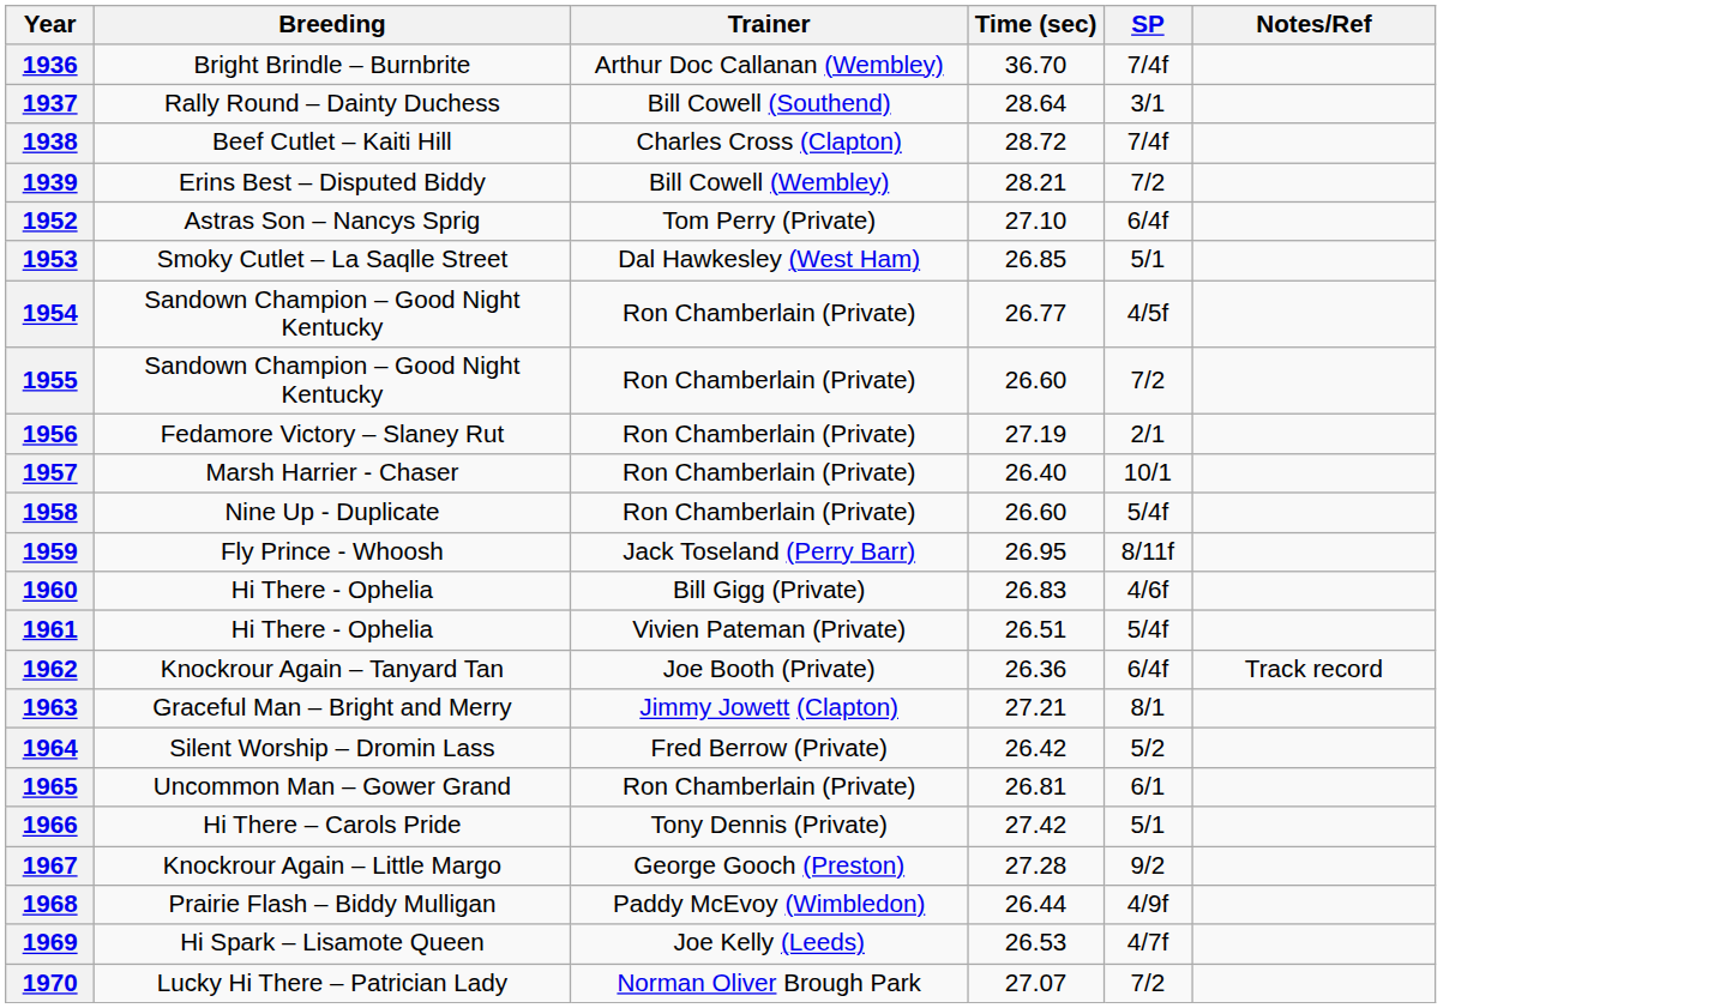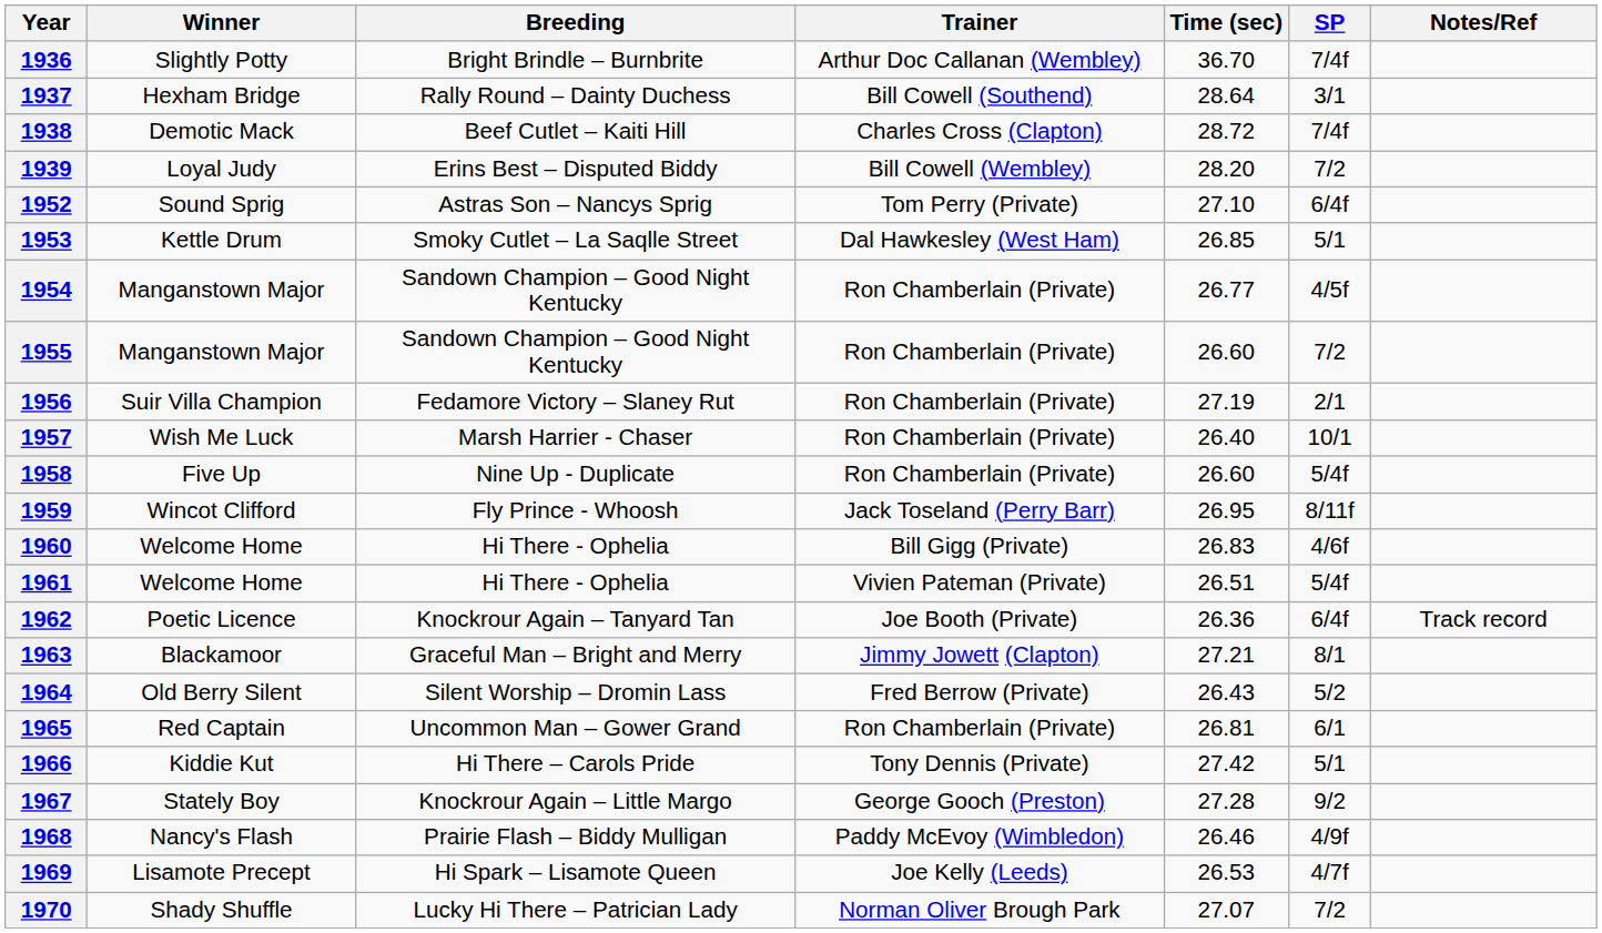+ column: Winner | Slightly Potty | Hexham Bridge | Demotic Mack | Loyal Judy | Sound Sprig | Kettle Drum | Manganstown Major | Manganstown Major | Suir Villa Champion | Wish Me Luck | Five Up | Wincot Clifford | Welcome Home | Welcome Home | Poetic Licence | Blackamoor | Old Berry Silent | Red Captain | Kiddie Kut | Stately Boy | Nancy's Flash | Lisamote Precept | Shady Shuffle
1939 | Time (sec): 28.21 -> 28.20
1964 | Time (sec): 26.42 -> 26.43
1968 | Time (sec): 26.44 -> 26.46
